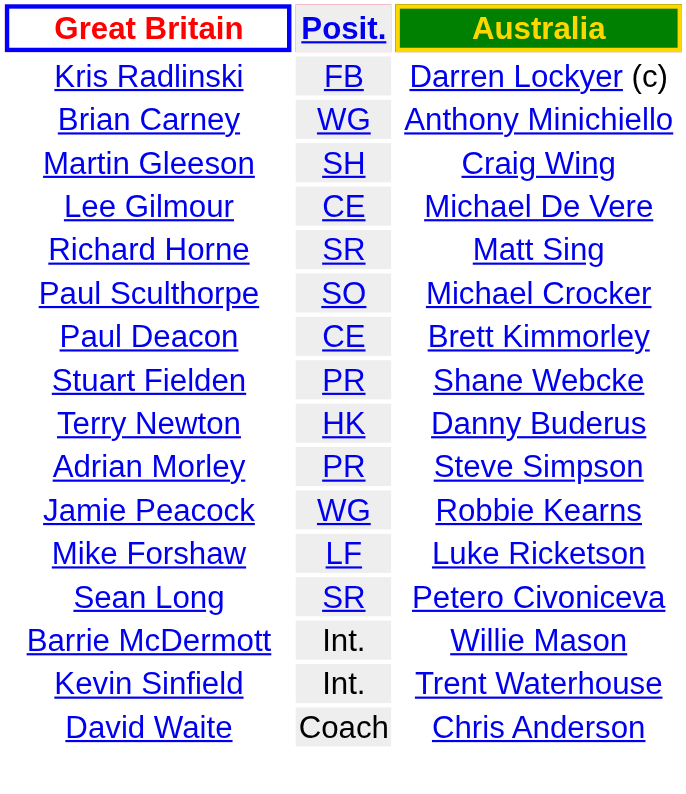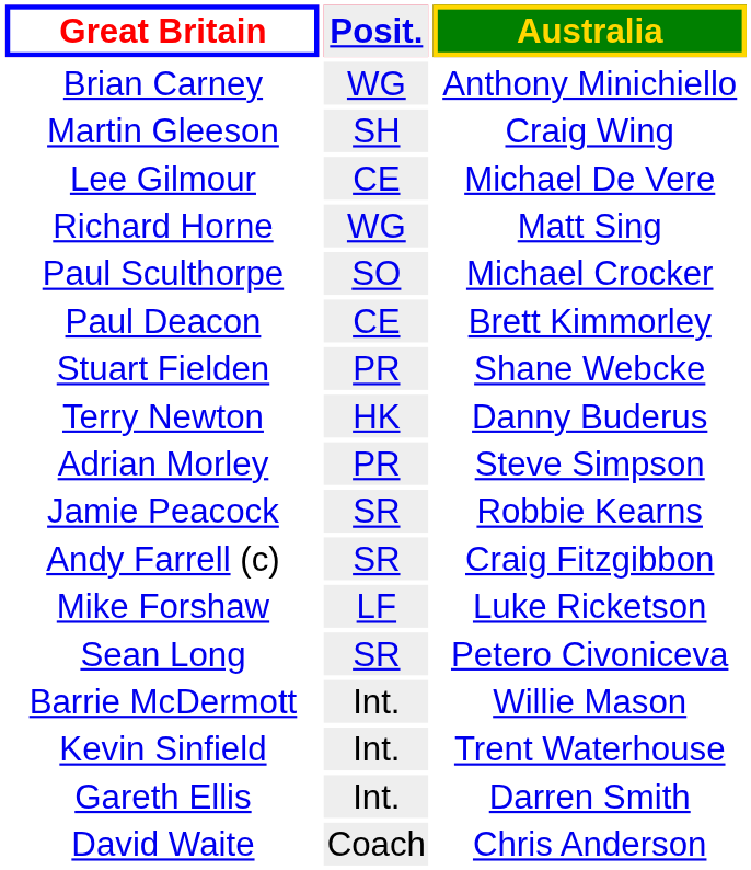- row: Kris Radlinski | FB | Darren Lockyer (c)
Richard Horne | Posit.: SR -> WG
Jamie Peacock | Posit.: WG -> SR
+ row: Andy Farrell (c) | SR | Craig Fitzgibbon
+ row: Gareth Ellis | Int. | Darren Smith
